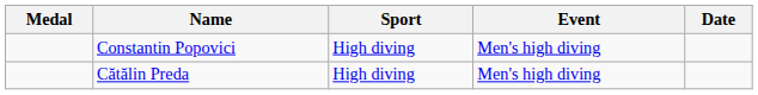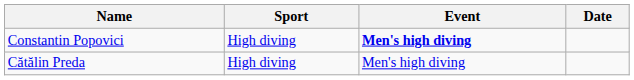- column: Medal
Constantin Popovici | Event: normal -> bold
